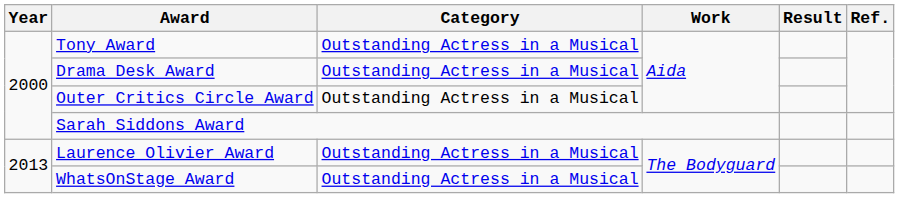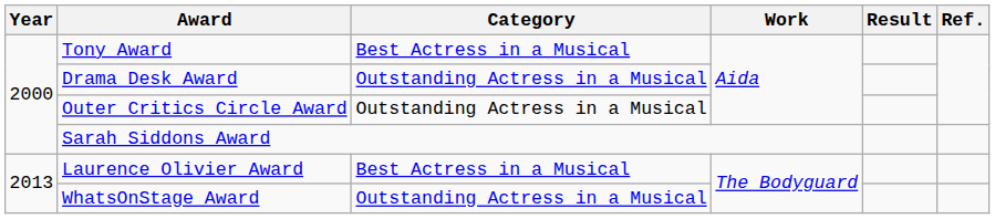Tony Award | Category: Outstanding Actress in a Musical -> Best Actress in a Musical
Laurence Olivier Award | Category: Outstanding Actress in a Musical -> Best Actress in a Musical
